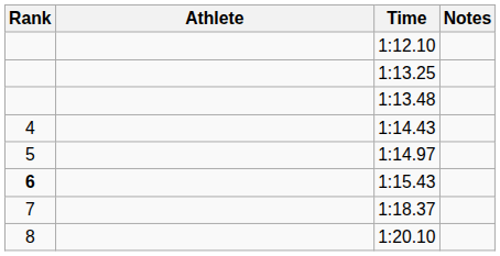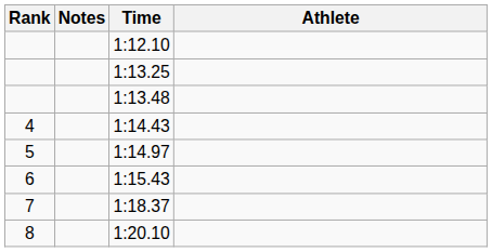columns swapped: Athlete <-> Notes
1:15.43 | Rank: bold -> normal
